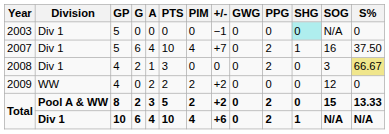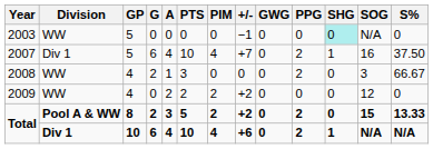2003 | Division: Div 1 -> WW
2008 | Division: Div 1 -> WW
2008 | S%: khaki background -> no background
